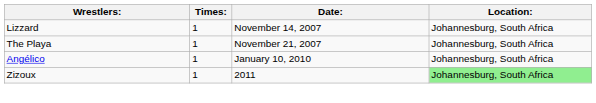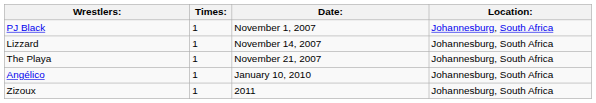+ row: PJ Black | 1 | November 1, 2007 | Johannesburg, South Africa
Zizoux | Location:: lightgreen background -> no background
